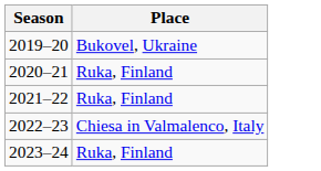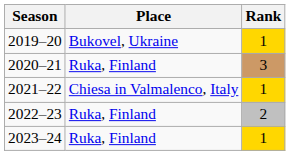+ column: Rank | 1 | 3 | 1 | 2 | 1
2021–22 | Place: Ruka, Finland -> Chiesa in Valmalenco, Italy
2022–23 | Place: Chiesa in Valmalenco, Italy -> Ruka, Finland
